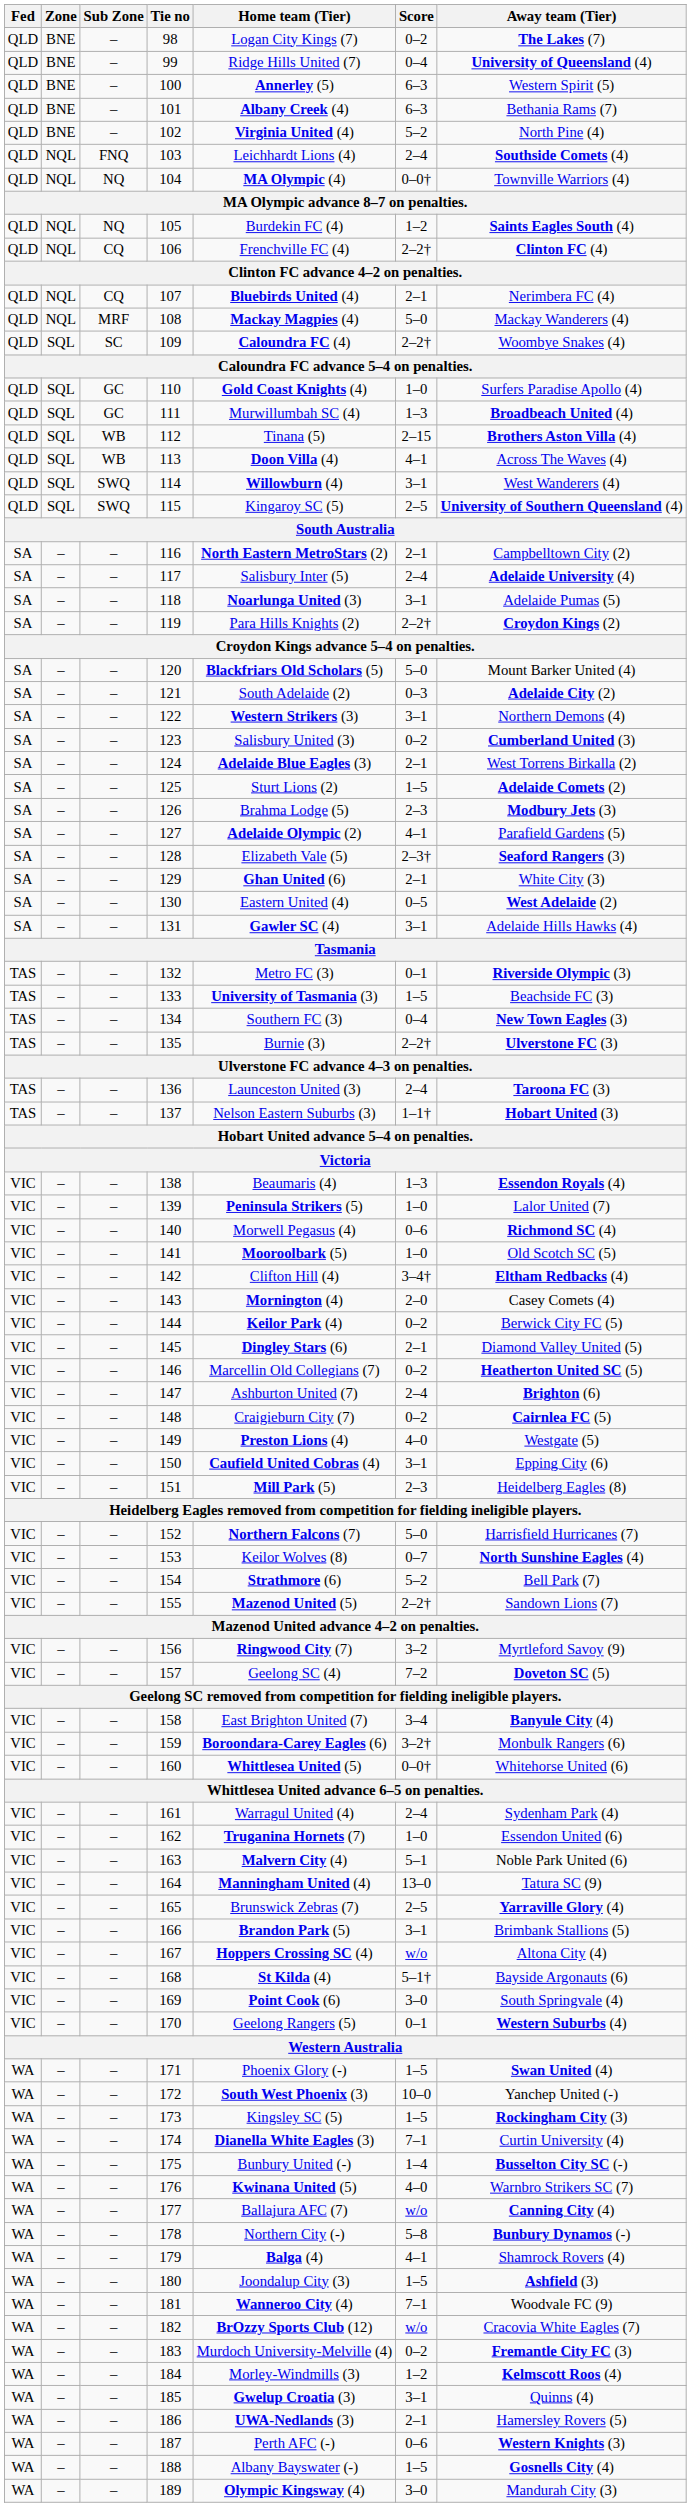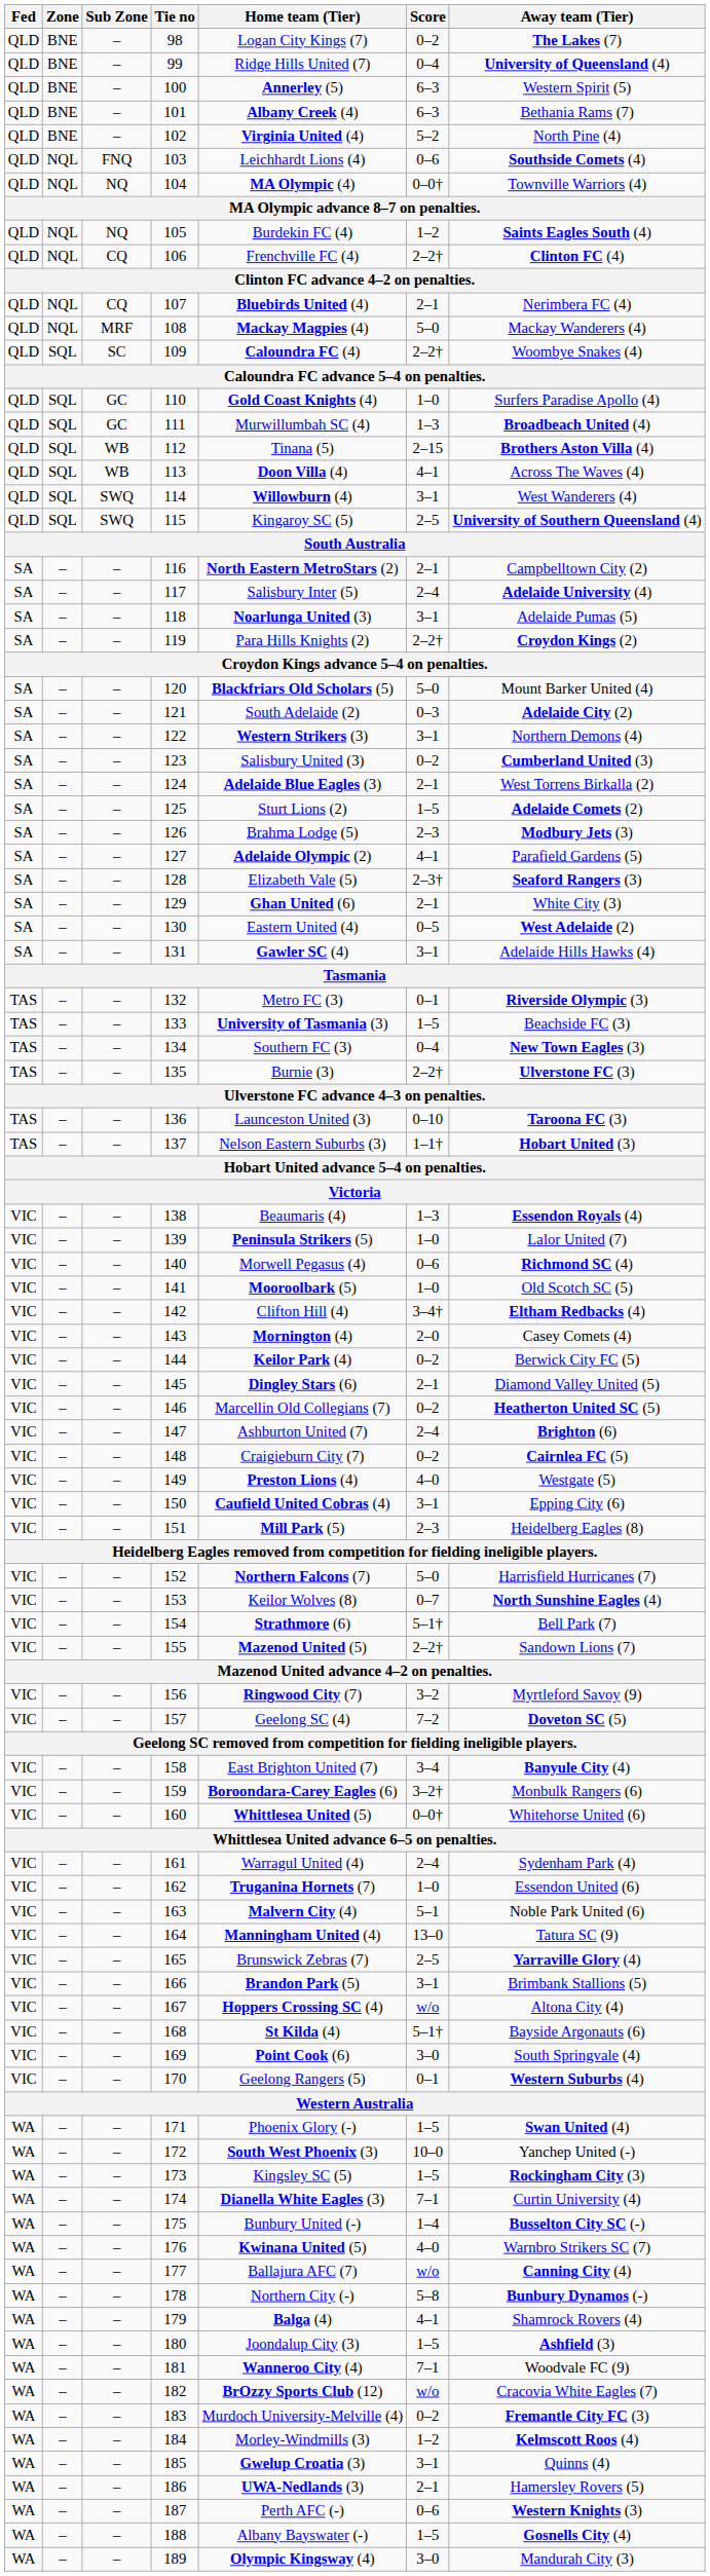103 | Score: 2–4 -> 0–6
136 | Score: 2–4 -> 0–10
154 | Score: 5–2 -> 5–1†
